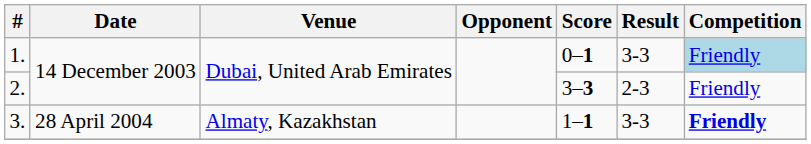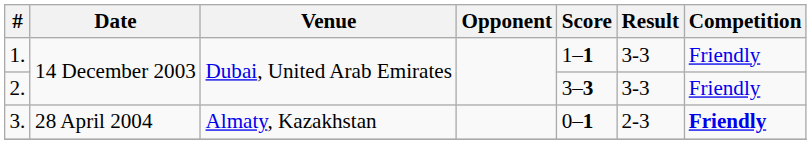1. | Score: 0–1 -> 1–1
1. | Competition: lightblue background -> no background
2. | Result: 2-3 -> 3-3
3. | Score: 1–1 -> 0–1
3. | Result: 3-3 -> 2-3
